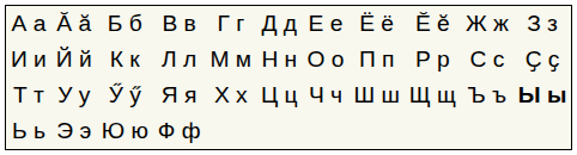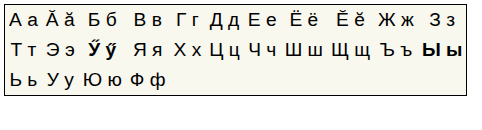- row: И и | Й й | К к | Л л | М м | Н н | О о | П п | Р р | С с | Ҫ ҫ
Т т | column 2: У у -> Э э
Т т | column 3: normal -> bold
Ь ь | column 2: Э э -> У у
